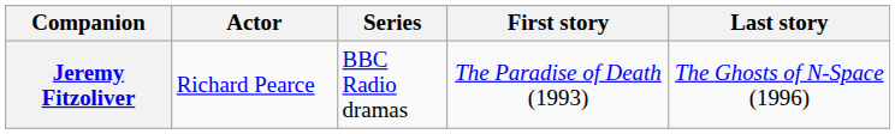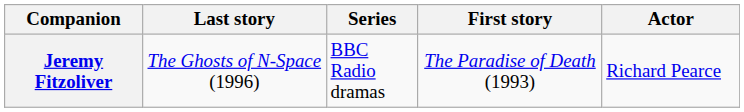columns swapped: Actor <-> Last story
